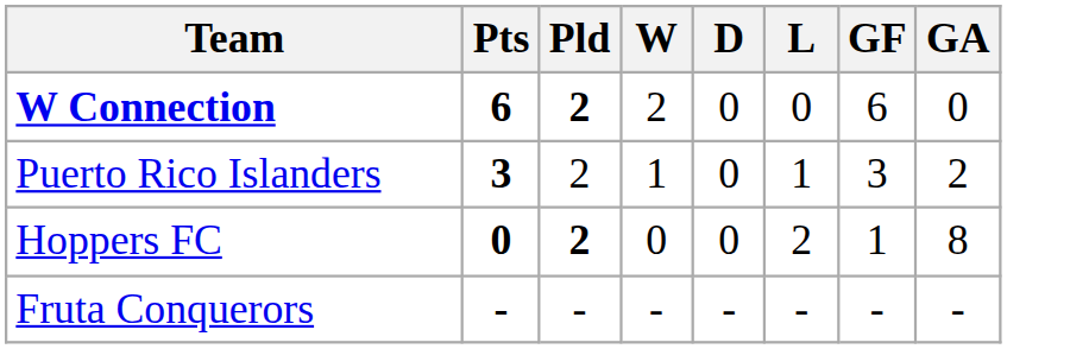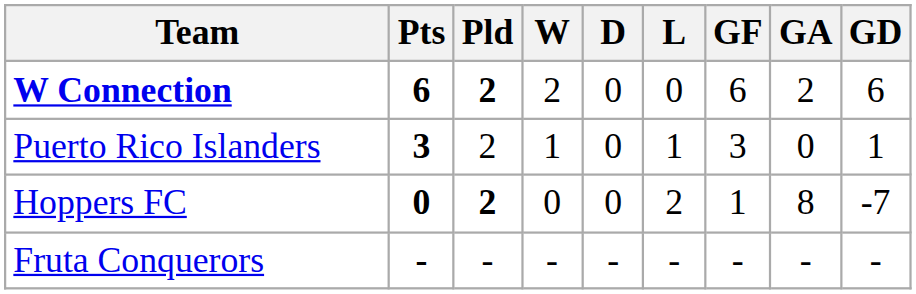+ column: GD | 6 | 1 | -7 | -
W Connection | GA: 0 -> 2
Puerto Rico Islanders | GA: 2 -> 0
